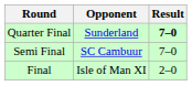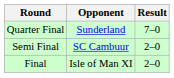Quarter Final | Result: bold -> normal
Semi Final | Result: 7–0 -> 2–0
